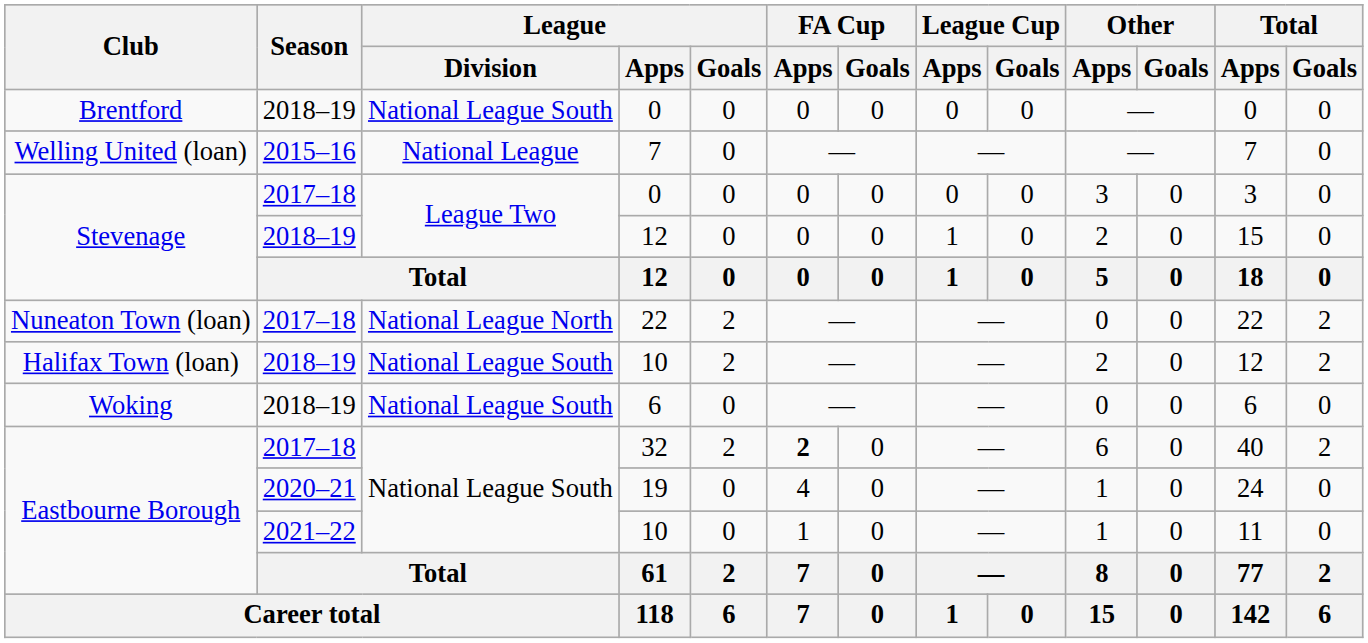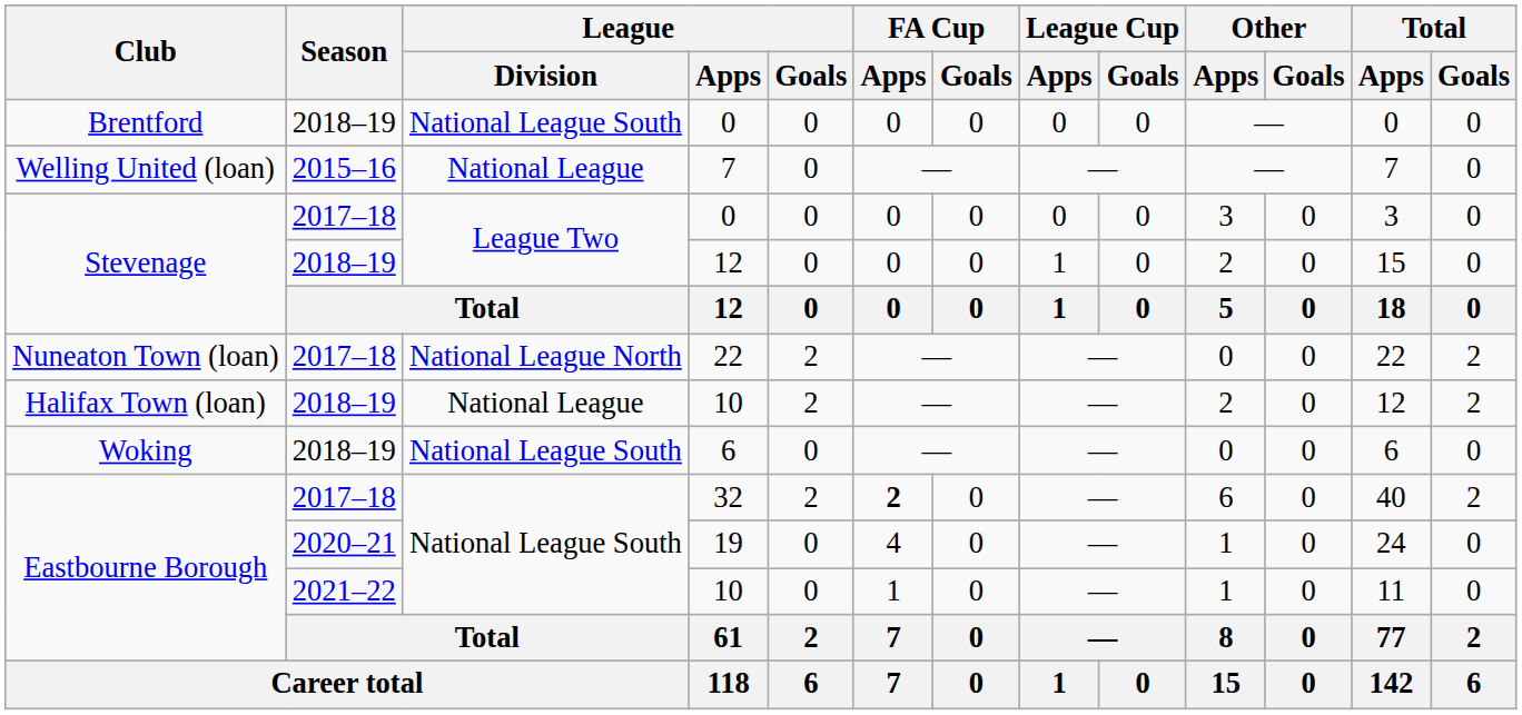Halifax Town (loan) / 10 | League / Division: National League South -> National League
